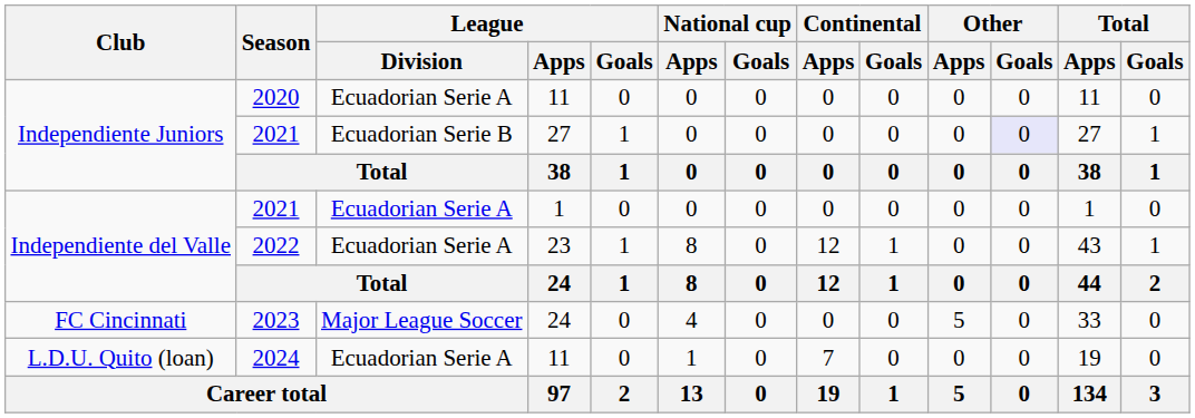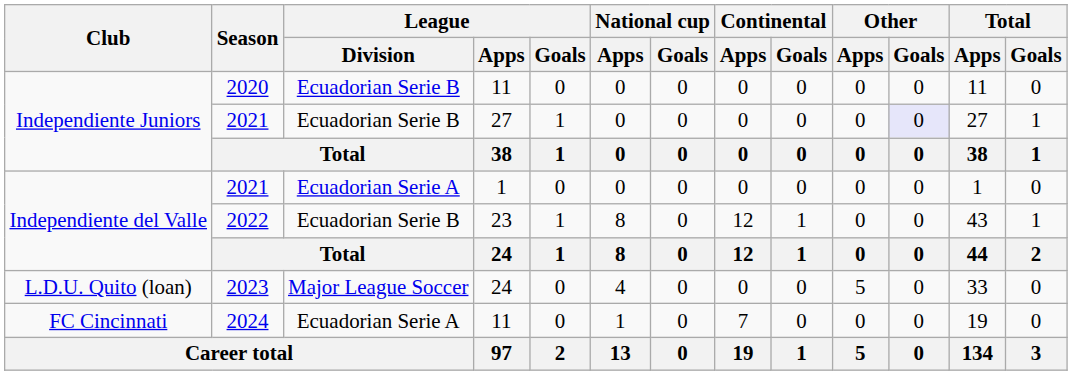2020 | League / Division: Ecuadorian Serie A -> Ecuadorian Serie B
2022 | League / Division: Ecuadorian Serie A -> Ecuadorian Serie B
2023 | Club: FC Cincinnati -> L.D.U. Quito (loan)
2024 | Club: L.D.U. Quito (loan) -> FC Cincinnati
